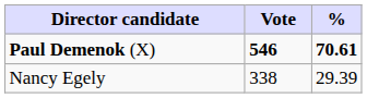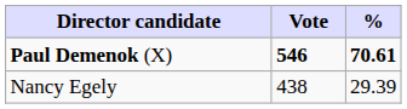Nancy Egely | Vote: 338 -> 438
